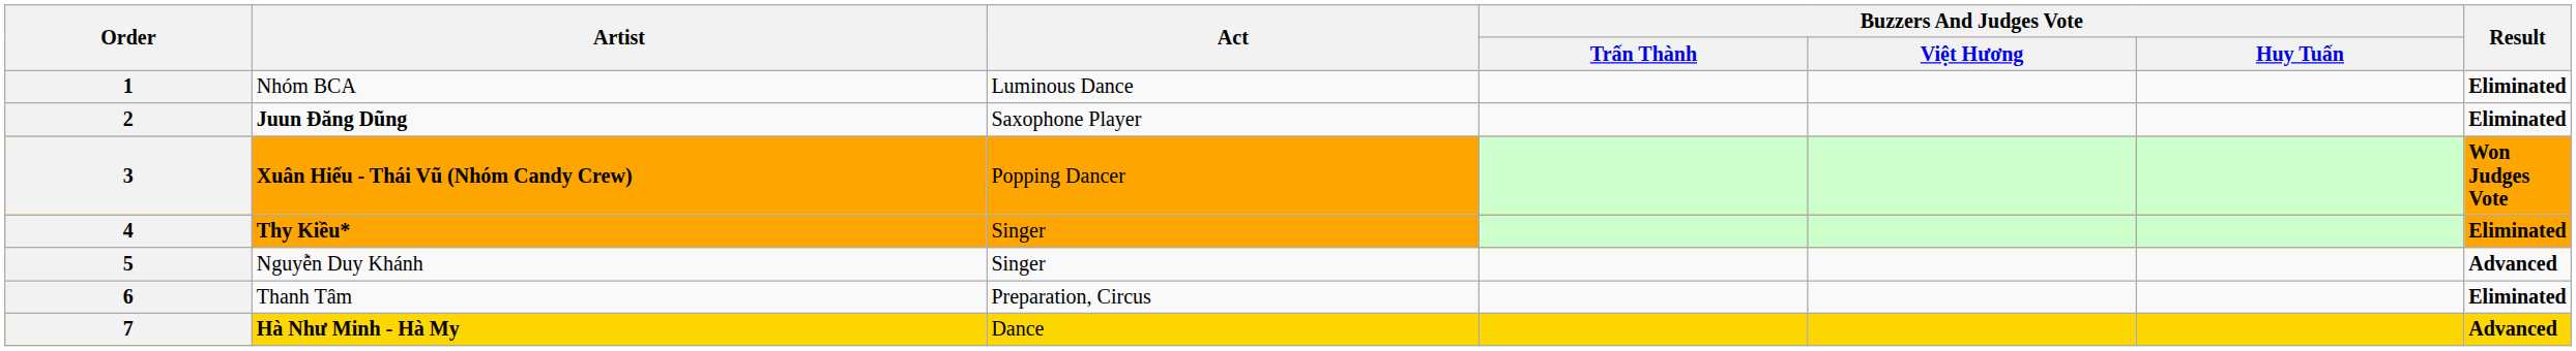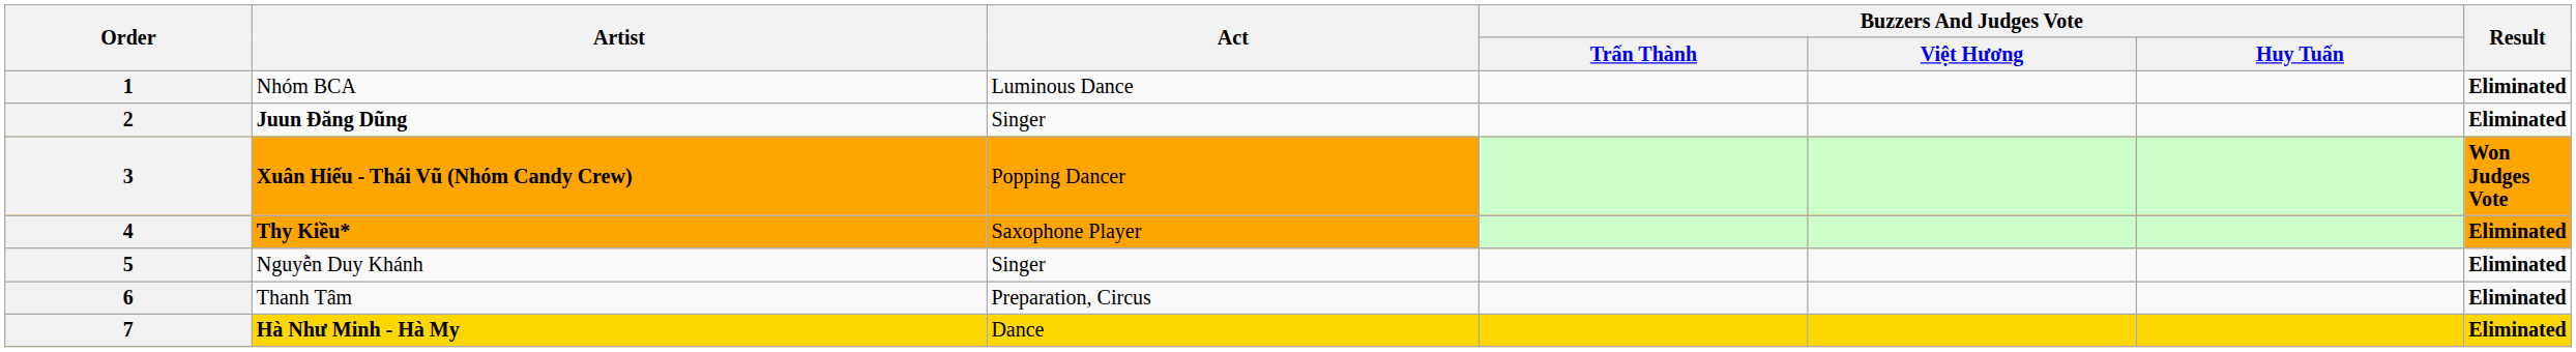2 | Act: Saxophone Player -> Singer
4 | Act: Singer -> Saxophone Player
5 | Result: Advanced -> Eliminated
7 | Result: Advanced -> Eliminated
